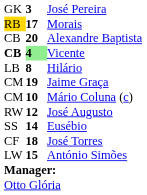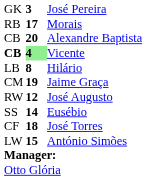Morais | column 1: gold background -> no background
- row: CM | 10 | Mário Coluna (c)
